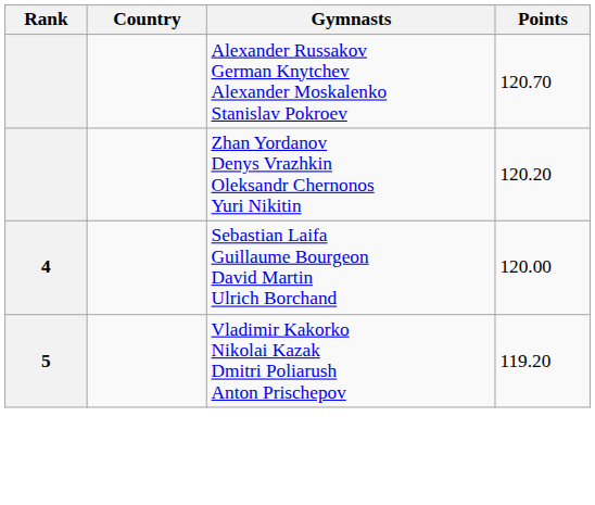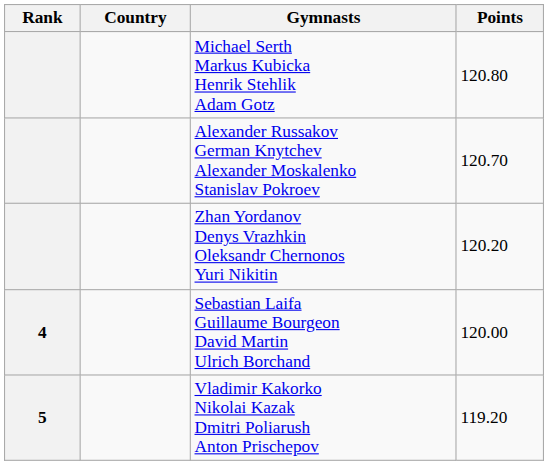+ row: Michael Serth Markus Kubicka Henrik Stehlik Adam Gotz | 120.80
